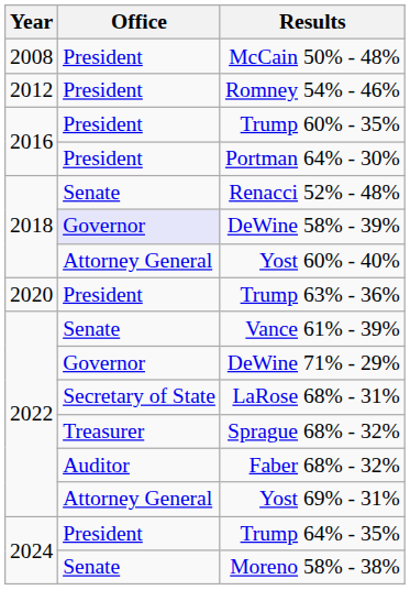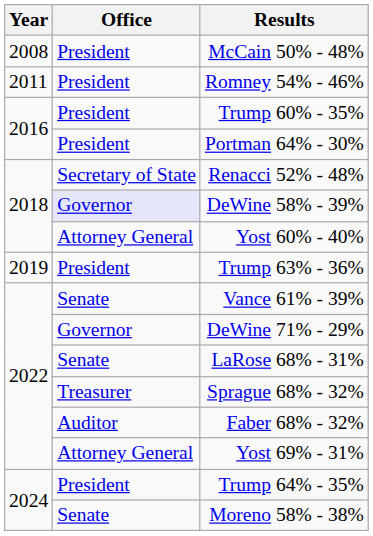Romney 54% - 46% | Year: 2012 -> 2011
Renacci 52% - 48% | Office: Senate -> Secretary of State
Trump 63% - 36% | Year: 2020 -> 2019
LaRose 68% - 31% | Office: Secretary of State -> Senate
